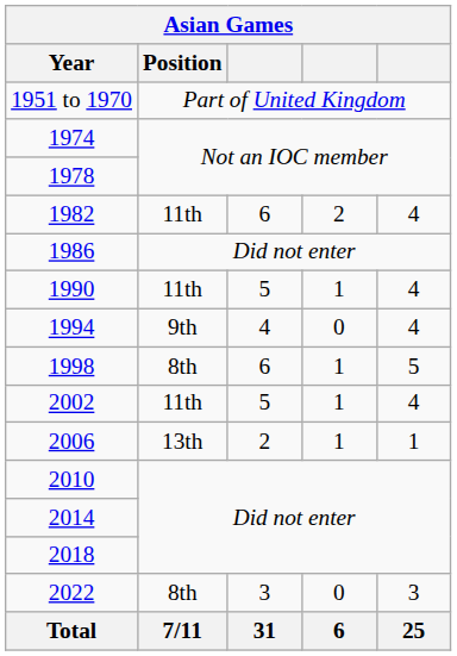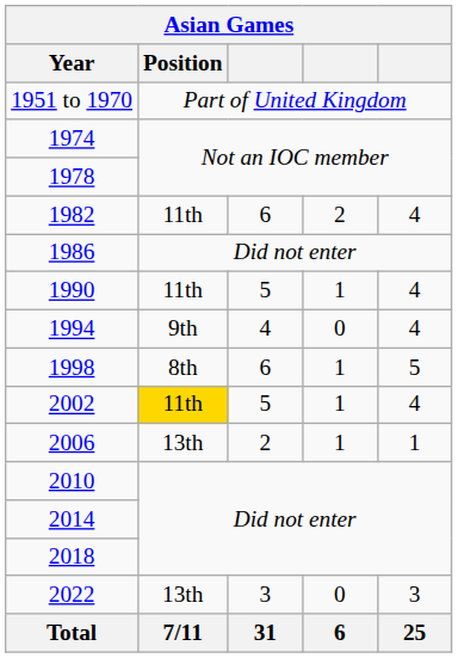2002 | Position: no background -> gold background
2022 | Position: 8th -> 13th
